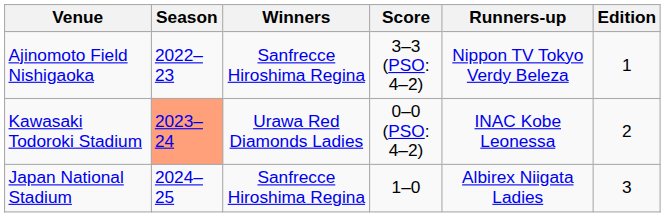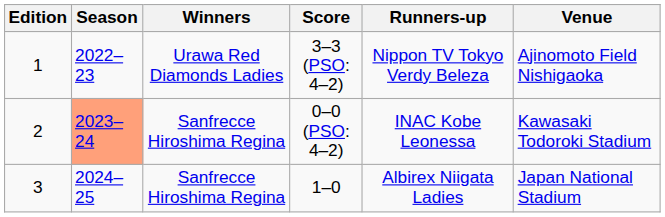columns swapped: Edition <-> Venue
3–3 (PSO: 4–2) | Winners: Sanfrecce Hiroshima Regina -> Urawa Red Diamonds Ladies
0–0 (PSO: 4–2) | Winners: Urawa Red Diamonds Ladies -> Sanfrecce Hiroshima Regina
